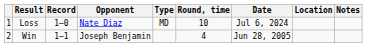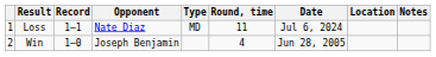Loss | Record: 1–0 -> 1–1
Loss | Round, time: 10 -> 11
Win | Record: 1–1 -> 1–0
